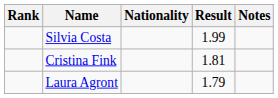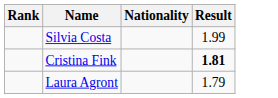- column: Notes
Cristina Fink | Result: normal -> bold
